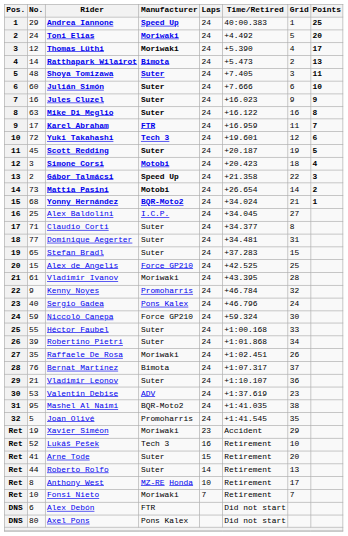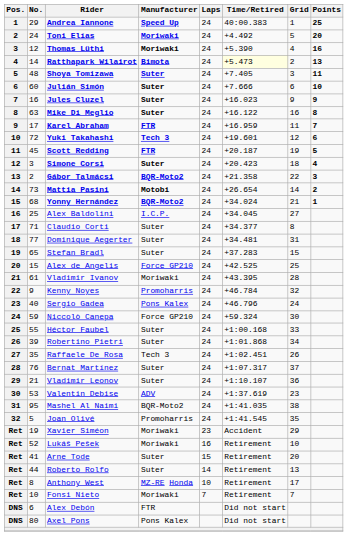Thomas Lüthi | Points: 17 -> 16
Ratthapark Wilairot | Time/Retired: no background -> lightyellow background
Scott Redding | Manufacturer: Suter -> FTR
Simone Corsi | Manufacturer: Motobi -> Suter
Gábor Talmácsi | Manufacturer: Speed Up -> BQR-Moto2
Raffaele De Rosa | Manufacturer: Moriwaki -> Tech 3
Bernat Martínez | Manufacturer: Bimota -> Suter
Lukáš Pešek | Manufacturer: Tech 3 -> Moriwaki
